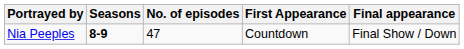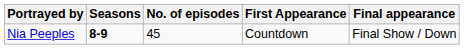Nia Peeples | No. of episodes: 47 -> 45
